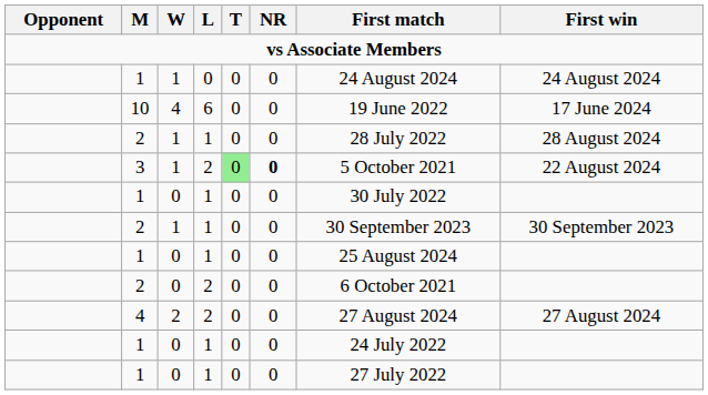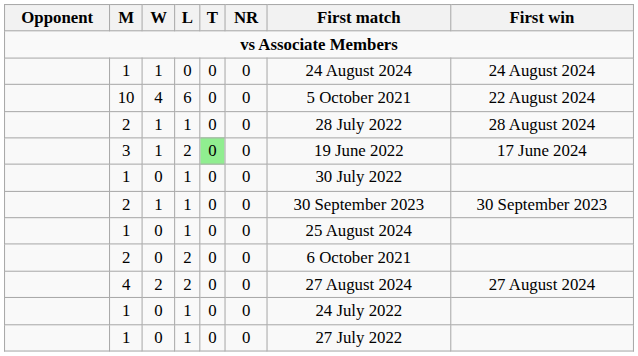10 | First match: 19 June 2022 -> 5 October 2021
10 | First win: 17 June 2024 -> 22 August 2024
3 | NR: bold -> normal
3 | First match: 5 October 2021 -> 19 June 2022
3 | First win: 22 August 2024 -> 17 June 2024
